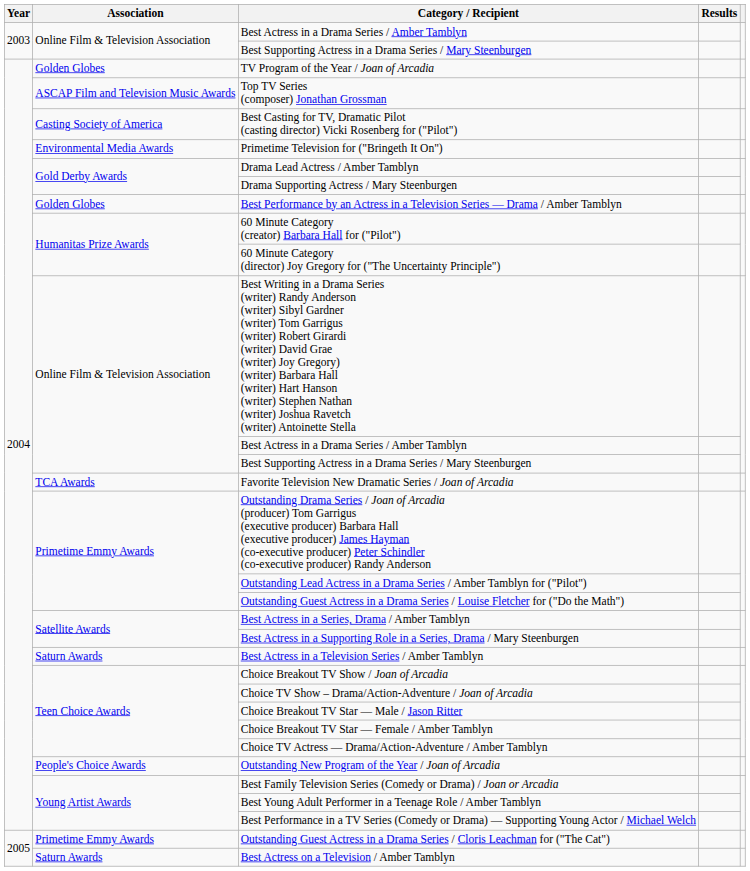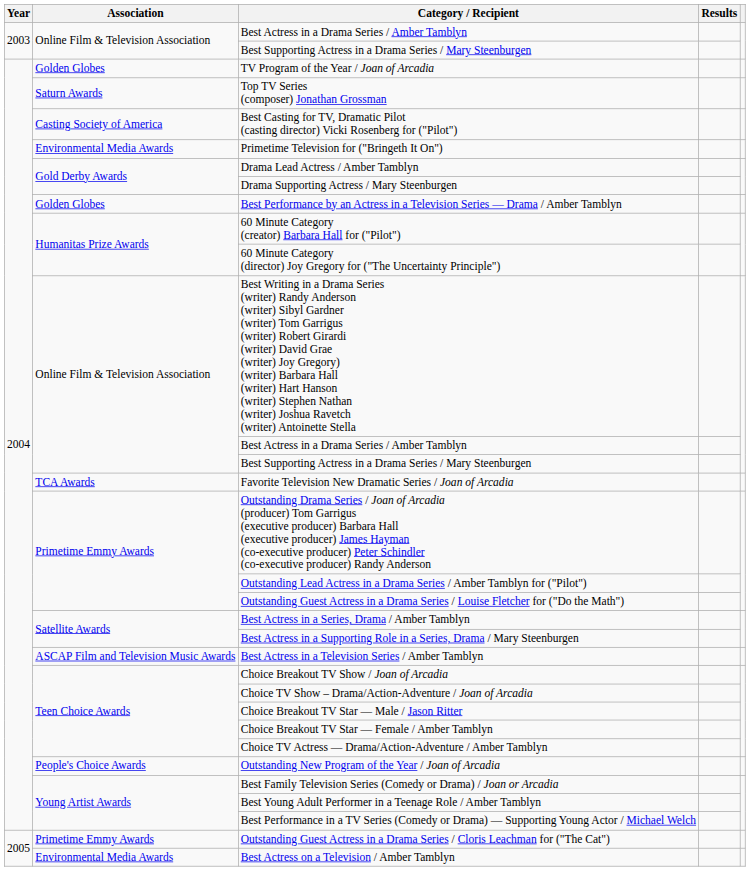Top TV Series (composer) Jonathan Grossman | Association: ASCAP Film and Television Music Awards -> Saturn Awards
Best Actress in a Television Series / Amber Tamblyn | Association: Saturn Awards -> ASCAP Film and Television Music Awards
Best Actress on a Television / Amber Tamblyn | Association: Saturn Awards -> Environmental Media Awards
